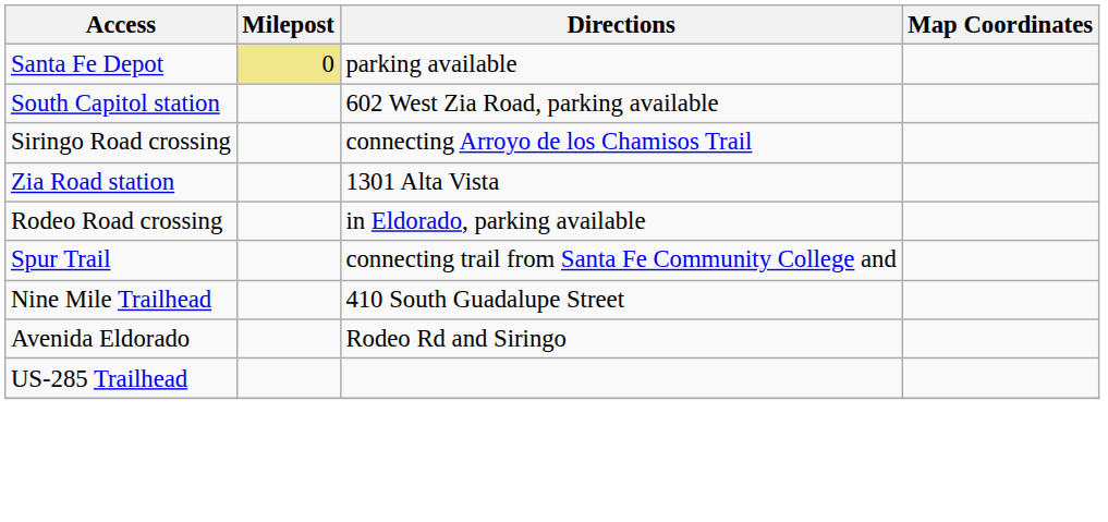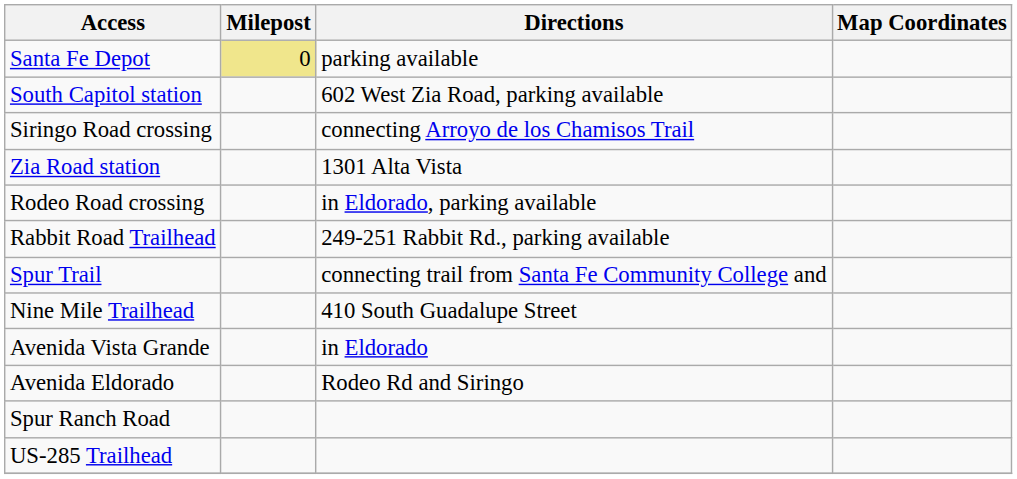+ row: Rabbit Road Trailhead | 249-251 Rabbit Rd., parking available
+ row: Avenida Vista Grande | in Eldorado
+ row: Spur Ranch Road
